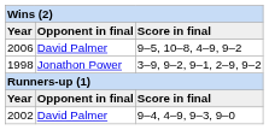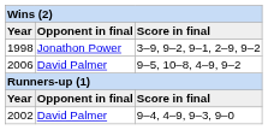rows swapped: 1998 <-> 2006
